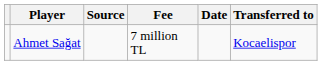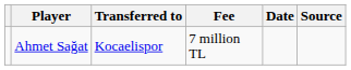columns swapped: Transferred to <-> Source
